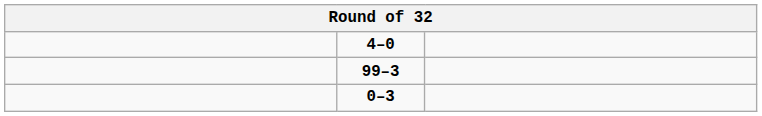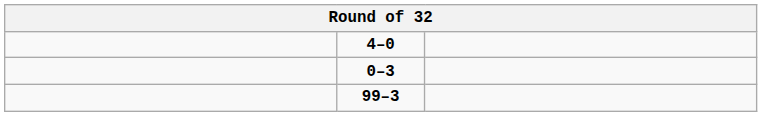rows swapped: 99–3 <-> 0–3
